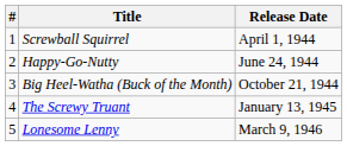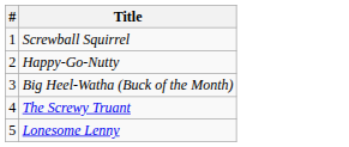- column: Release Date | April 1, 1944 | June 24, 1944 | October 21, 1944 | January 13, 1945 | March 9, 1946
